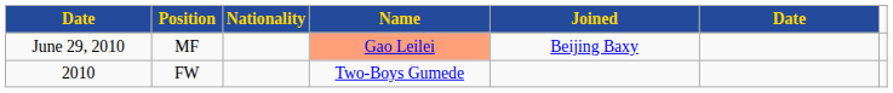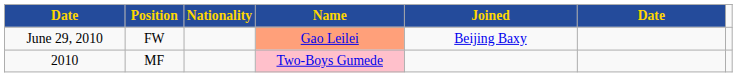June 29, 2010 | Position: MF -> FW
2010 | Position: FW -> MF
2010 | Name: no background -> pink background
